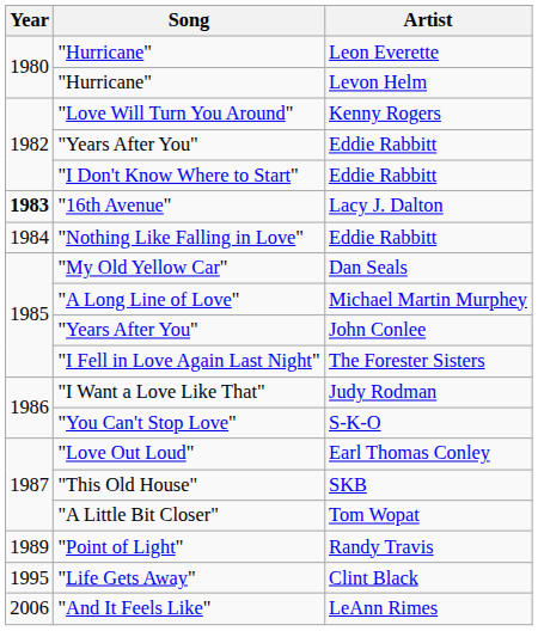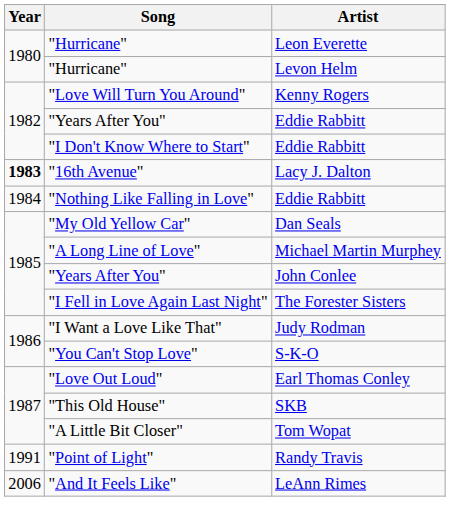"Point of Light" | Year: 1989 -> 1991
- row: 1995 | "Life Gets Away" | Clint Black
